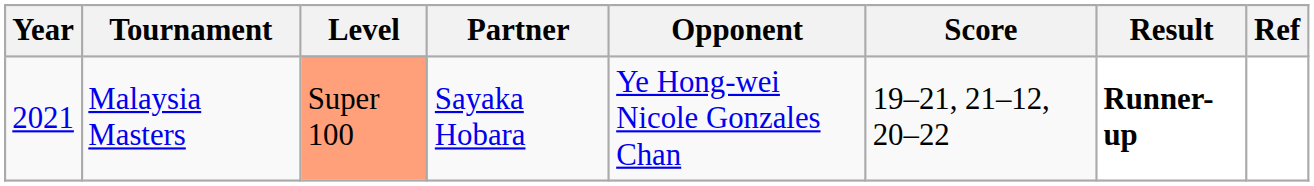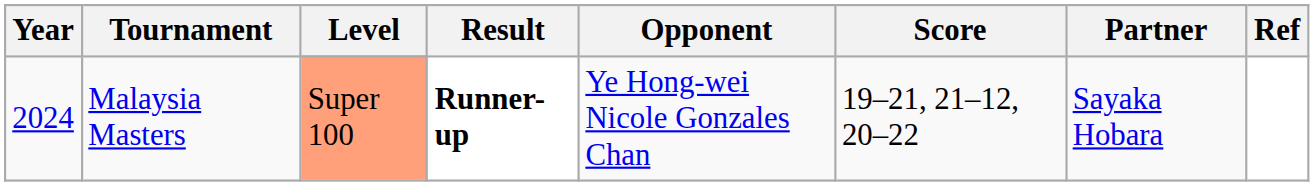columns swapped: Partner <-> Result
Malaysia Masters | Year: 2021 -> 2024
